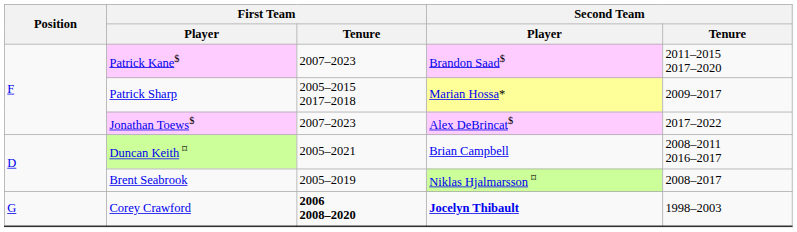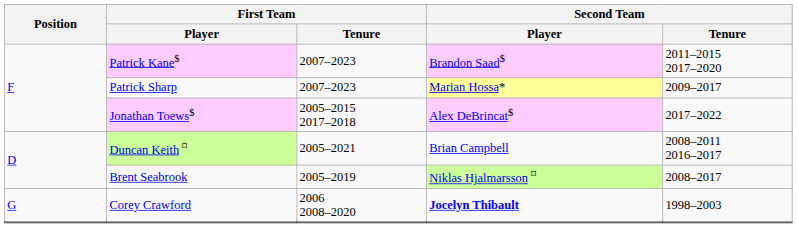Patrick Sharp | First Team / Tenure: 2005–2015 2017–2018 -> 2007–2023
Jonathan Toews$ | First Team / Tenure: 2007–2023 -> 2005–2015 2017–2018
Corey Crawford | First Team / Tenure: bold -> normal
